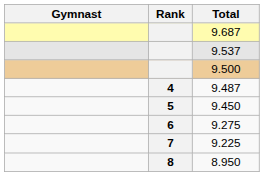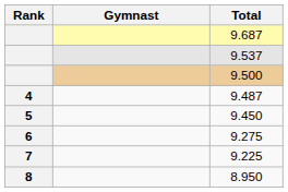columns swapped: Rank <-> Gymnast
